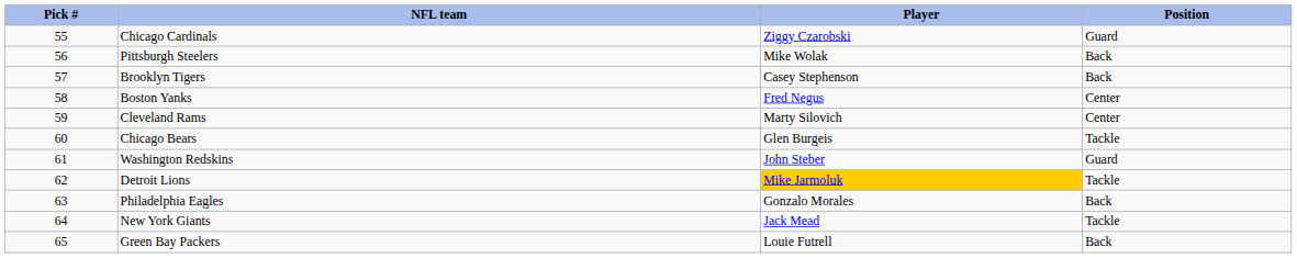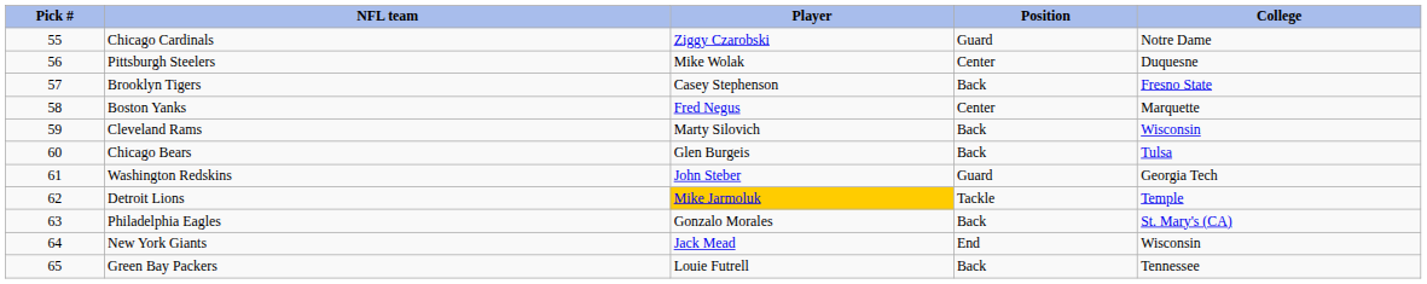+ column: College | Notre Dame | Duquesne | Fresno State | Marquette | Wisconsin | Tulsa | Georgia Tech | Temple | St. Mary's (CA) | Wisconsin | Tennessee
Pittsburgh Steelers | Position: Back -> Center
Cleveland Rams | Position: Center -> Back
Chicago Bears | Position: Tackle -> Back
New York Giants | Position: Tackle -> End
